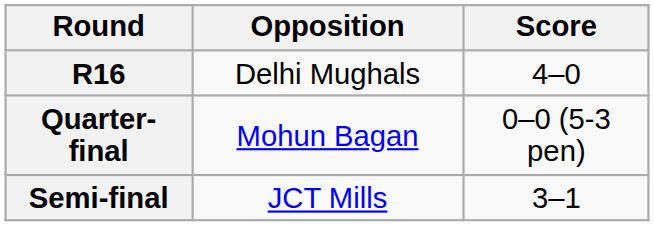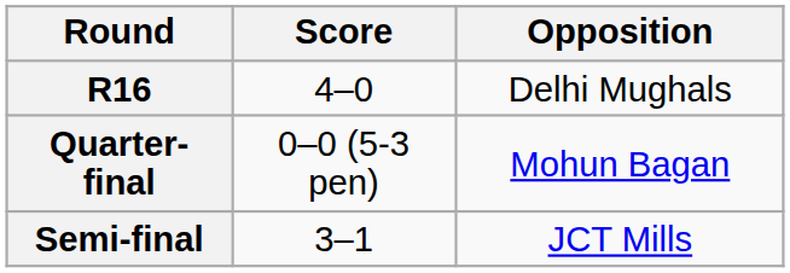columns swapped: Opposition <-> Score
